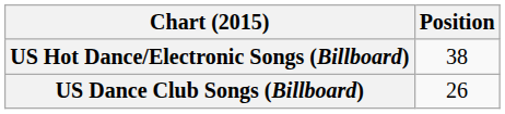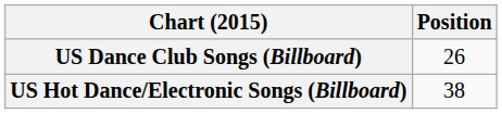rows swapped: US Hot Dance/Electronic Songs (Billboard) <-> US Dance Club Songs (Billboard)
